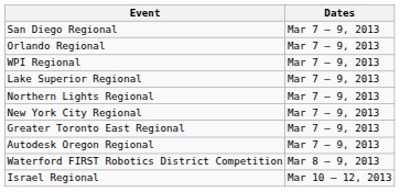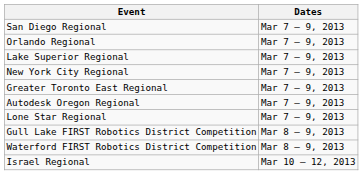- row: WPI Regional | Mar 7 – 9, 2013
- row: Northern Lights Regional | Mar 7 – 9, 2013
+ row: Lone Star Regional | Mar 7 – 9, 2013
+ row: Gull Lake FIRST Robotics District Competition | Mar 8 – 9, 2013
